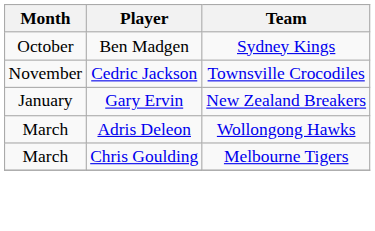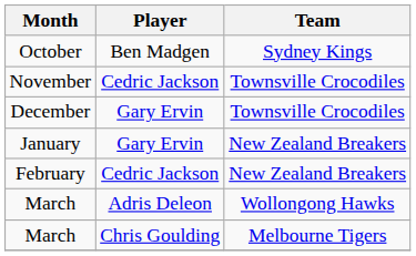+ row: December | Gary Ervin | Townsville Crocodiles
+ row: February | Cedric Jackson | New Zealand Breakers
